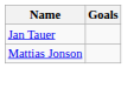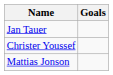+ row: Christer Youssef
